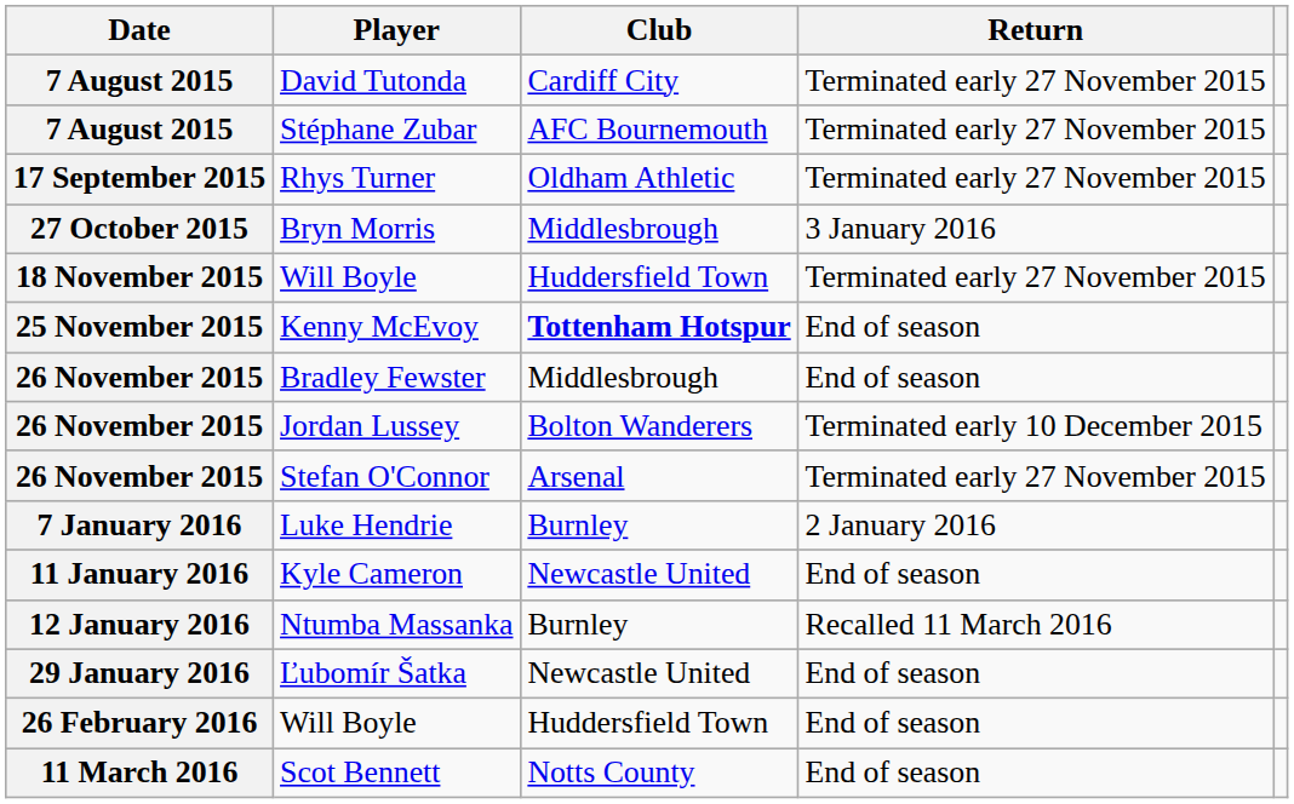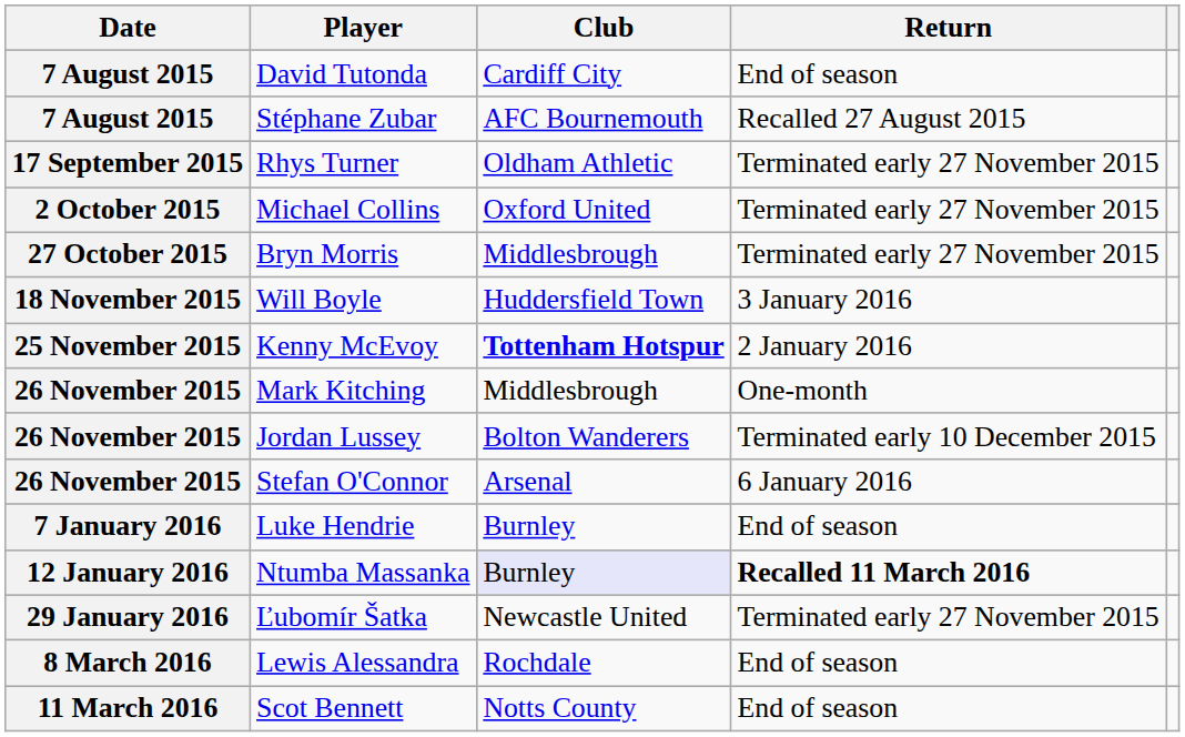David Tutonda | Return: Terminated early 27 November 2015 -> End of season
Stéphane Zubar | Return: Terminated early 27 November 2015 -> Recalled 27 August 2015
+ row: 2 October 2015 | Michael Collins | Oxford United | Terminated early 27 November 2015
Bryn Morris | Return: 3 January 2016 -> Terminated early 27 November 2015
18 November 2015 / Will Boyle | Return: Terminated early 27 November 2015 -> 3 January 2016
Kenny McEvoy | Return: End of season -> 2 January 2016
- row: 26 November 2015 | Bradley Fewster | Middlesbrough | End of season
+ row: 26 November 2015 | Mark Kitching | Middlesbrough | One-month
Stefan O'Connor | Return: Terminated early 27 November 2015 -> 6 January 2016
Luke Hendrie | Return: 2 January 2016 -> End of season
- row: 11 January 2016 | Kyle Cameron | Newcastle United | End of season
Ntumba Massanka | Club: no background -> lavender background
Ntumba Massanka | Return: normal -> bold
Ľubomír Šatka | Return: End of season -> Terminated early 27 November 2015
- row: 26 February 2016 | Will Boyle | Huddersfield Town | End of season
+ row: 8 March 2016 | Lewis Alessandra | Rochdale | End of season
